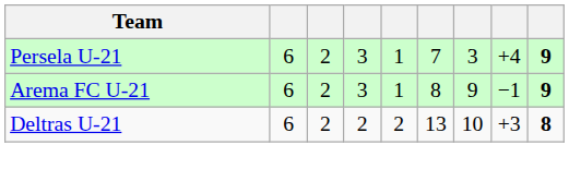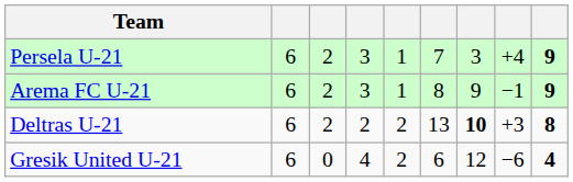Deltras U-21 | column 7: normal -> bold
+ row: Gresik United U-21 | 6 | 0 | 4 | 2 | 6 | 12 | −6 | 4
